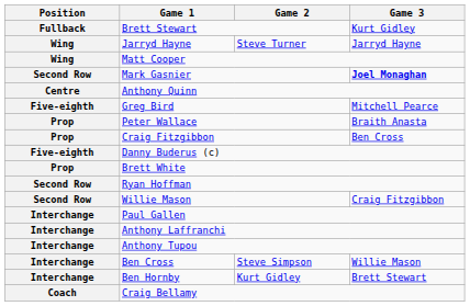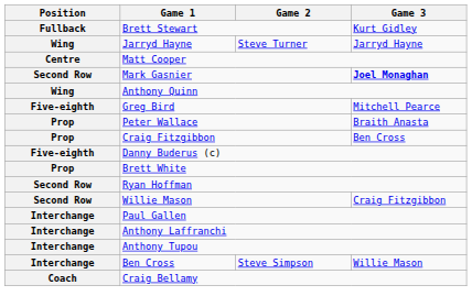Matt Cooper | Position: Wing -> Centre
Anthony Quinn | Position: Centre -> Wing
- row: Interchange | Ben Hornby | Kurt Gidley | Brett Stewart
